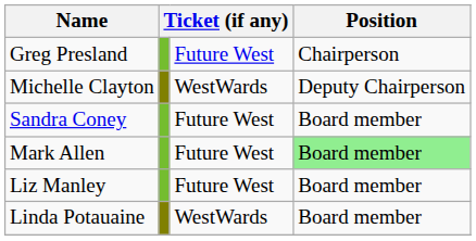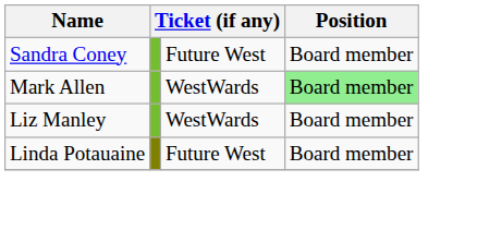- row: Greg Presland | Future West | Chairperson
- row: Michelle Clayton | WestWards | Deputy Chairperson
Mark Allen | column 3: Future West -> WestWards
Liz Manley | column 3: Future West -> WestWards
Linda Potauaine | column 3: WestWards -> Future West
